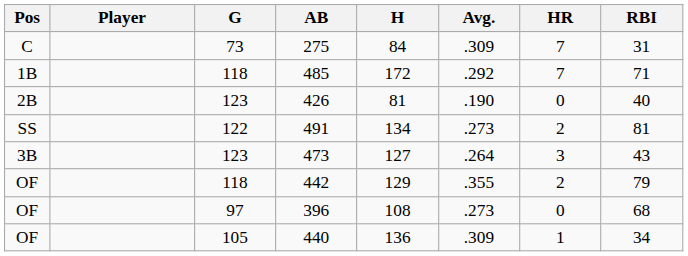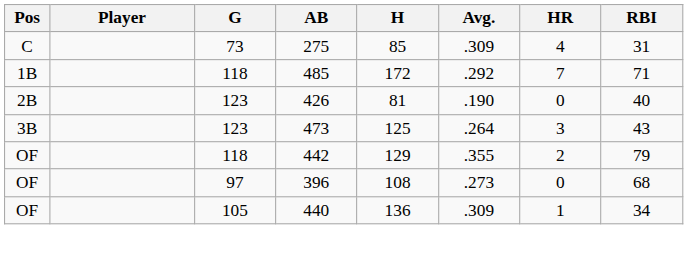275 | H: 84 -> 85
275 | HR: 7 -> 4
- row: SS | 122 | 491 | 134 | .273 | 2 | 81
473 | H: 127 -> 125
